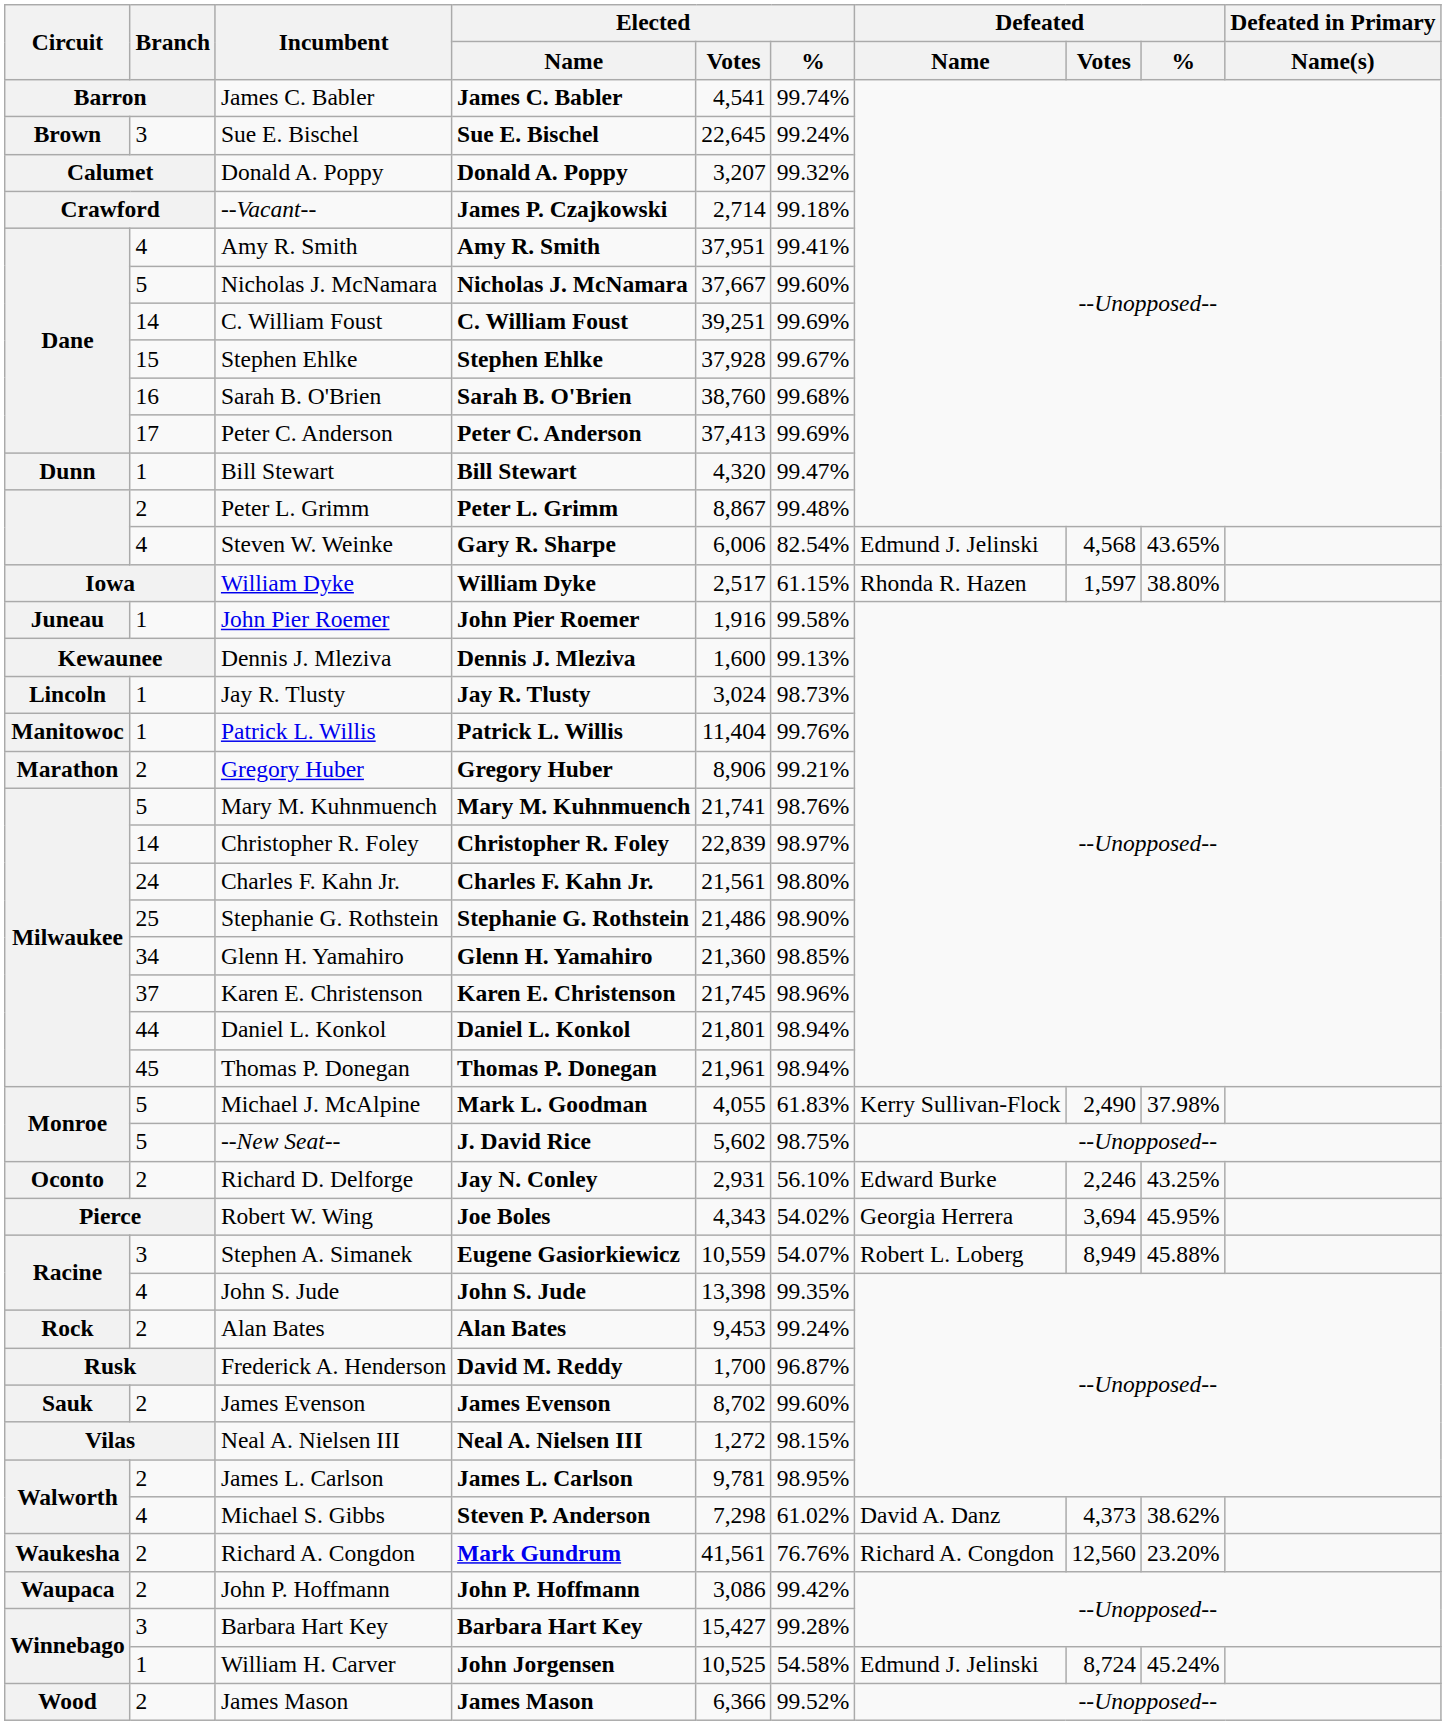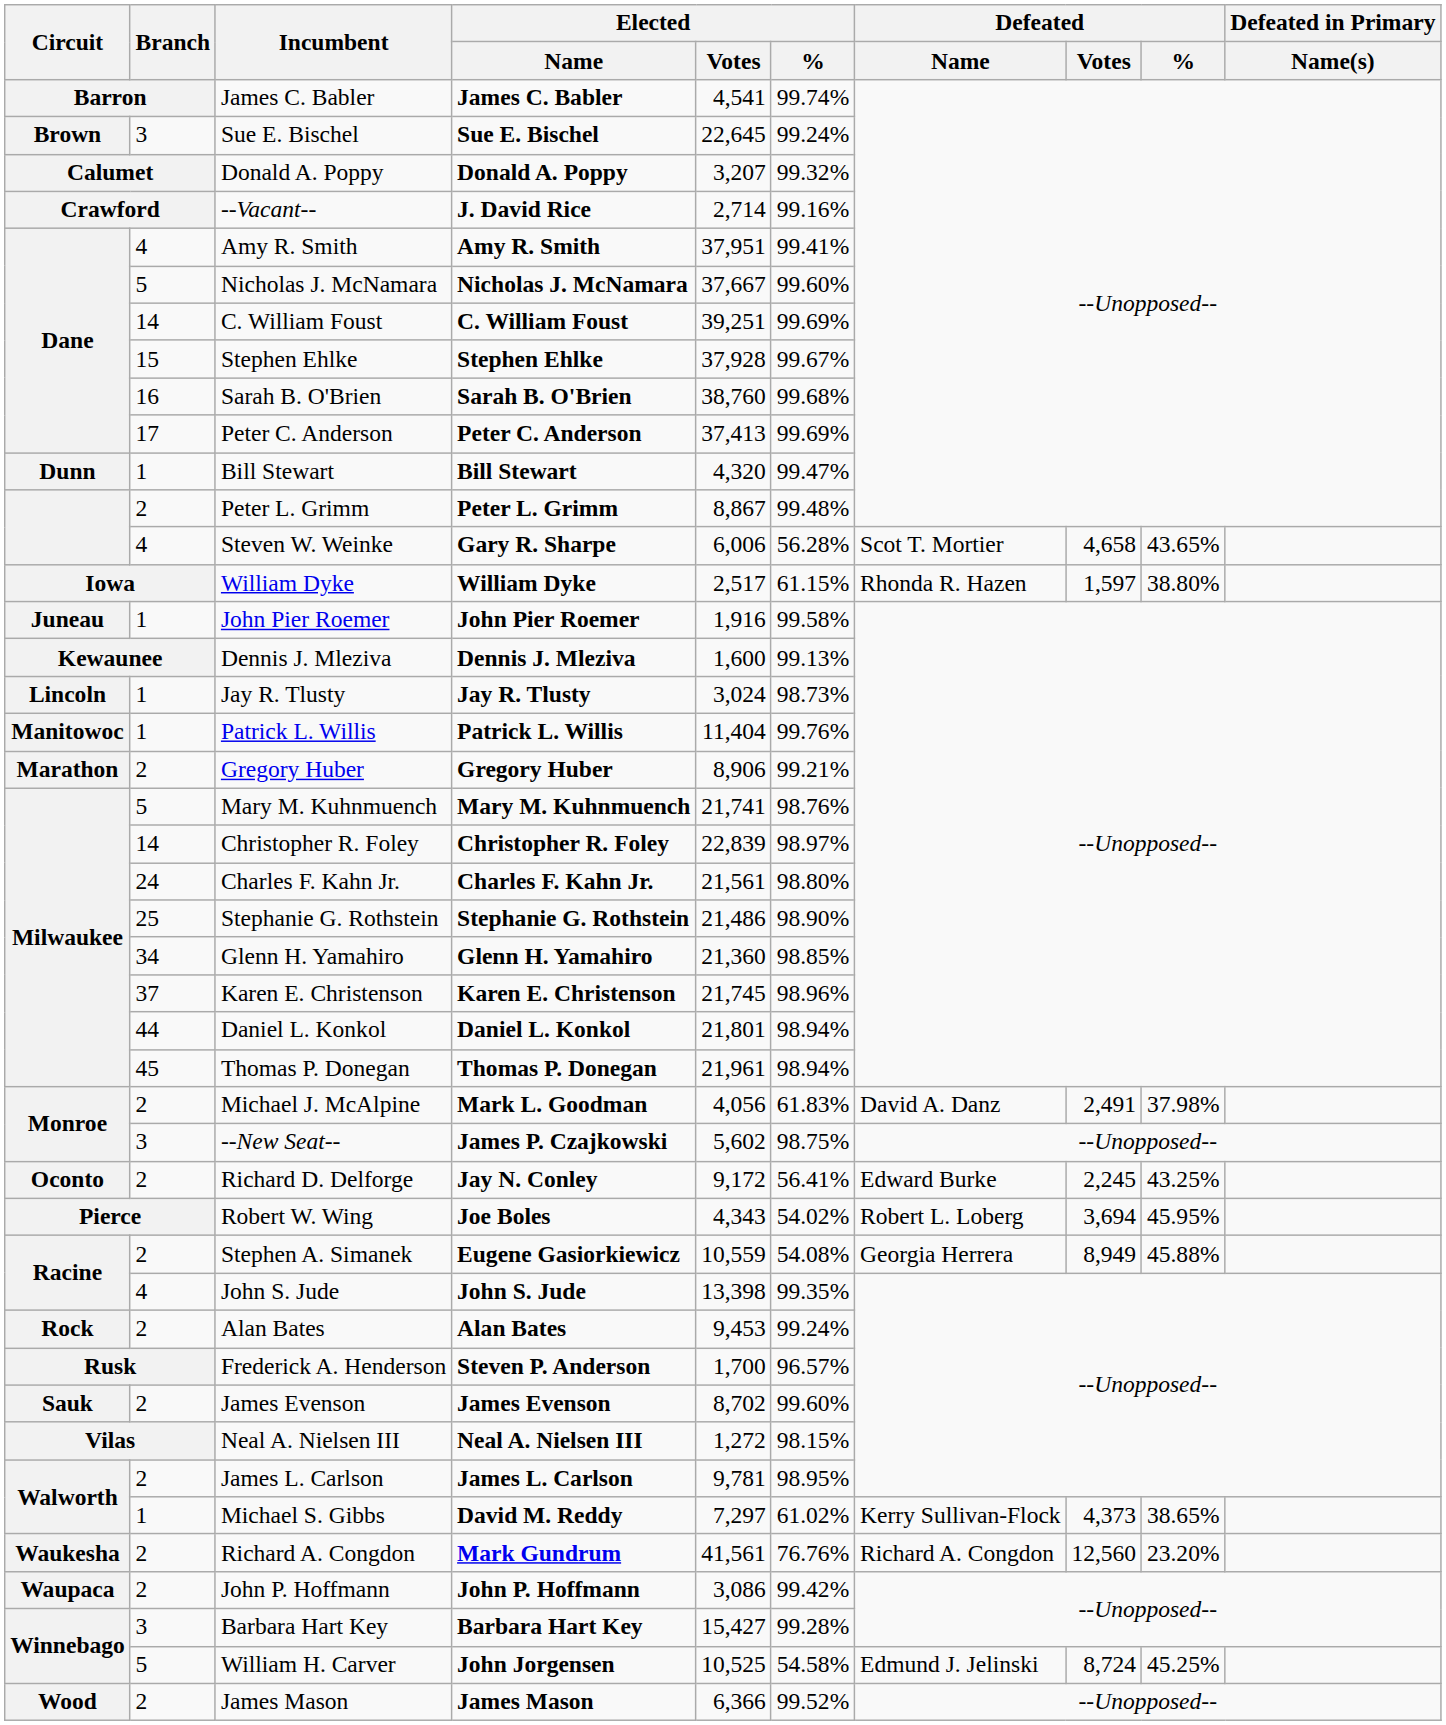--Vacant-- | Elected / Name: James P. Czajkowski -> J. David Rice
--Vacant-- | Elected / %: 99.18% -> 99.16%
Steven W. Weinke | Elected / %: 82.54% -> 56.28%
Steven W. Weinke | Defeated / Name: Edmund J. Jelinski -> Scot T. Mortier
Steven W. Weinke | Defeated / Votes: 4,568 -> 4,658
Michael J. McAlpine | Branch: 5 -> 2
Michael J. McAlpine | Elected / Votes: 4,055 -> 4,056
Michael J. McAlpine | Defeated / Name: Kerry Sullivan-Flock -> David A. Danz
Michael J. McAlpine | Defeated / Votes: 2,490 -> 2,491
--New Seat-- | Branch: 5 -> 3
--New Seat-- | Elected / Name: J. David Rice -> James P. Czajkowski
Richard D. Delforge | Elected / Votes: 2,931 -> 9,172
Richard D. Delforge | Elected / %: 56.10% -> 56.41%
Richard D. Delforge | Defeated / Votes: 2,246 -> 2,245
Robert W. Wing | Defeated / Name: Georgia Herrera -> Robert L. Loberg
Stephen A. Simanek | Branch: 3 -> 2
Stephen A. Simanek | Elected / %: 54.07% -> 54.08%
Stephen A. Simanek | Defeated / Name: Robert L. Loberg -> Georgia Herrera
Frederick A. Henderson | Elected / Name: David M. Reddy -> Steven P. Anderson
Frederick A. Henderson | Elected / %: 96.87% -> 96.57%
Michael S. Gibbs | Branch: 4 -> 1
Michael S. Gibbs | Elected / Name: Steven P. Anderson -> David M. Reddy
Michael S. Gibbs | Elected / Votes: 7,298 -> 7,297
Michael S. Gibbs | Defeated / Name: David A. Danz -> Kerry Sullivan-Flock
Michael S. Gibbs | Defeated / %: 38.62% -> 38.65%
William H. Carver | Branch: 1 -> 5
William H. Carver | Defeated / %: 45.24% -> 45.25%
